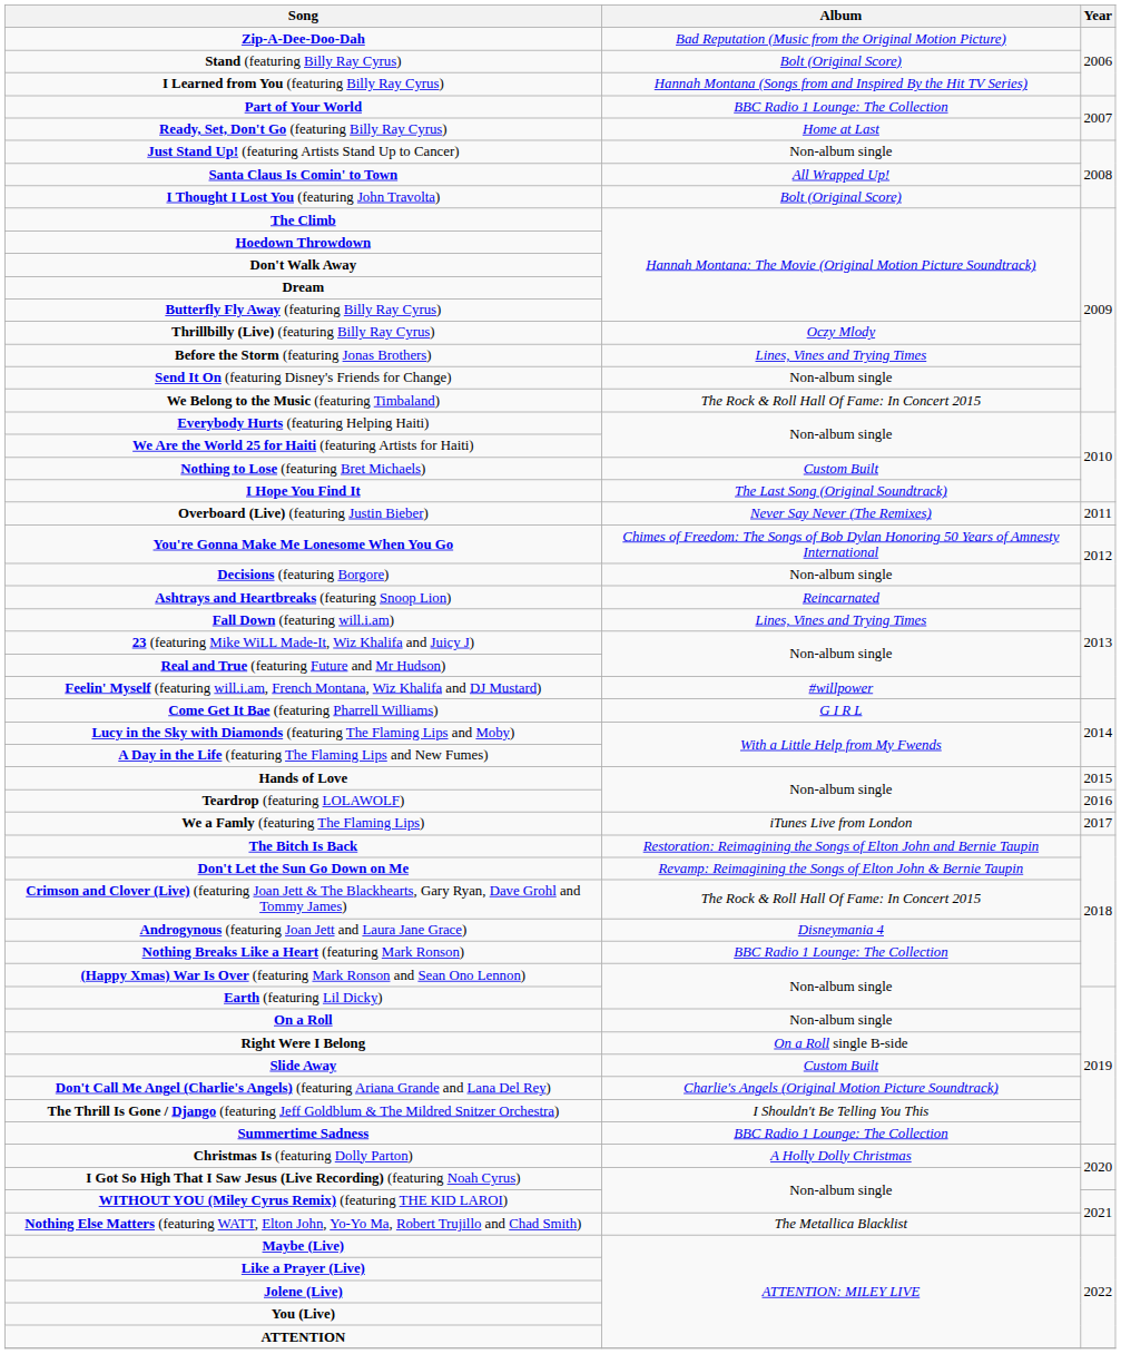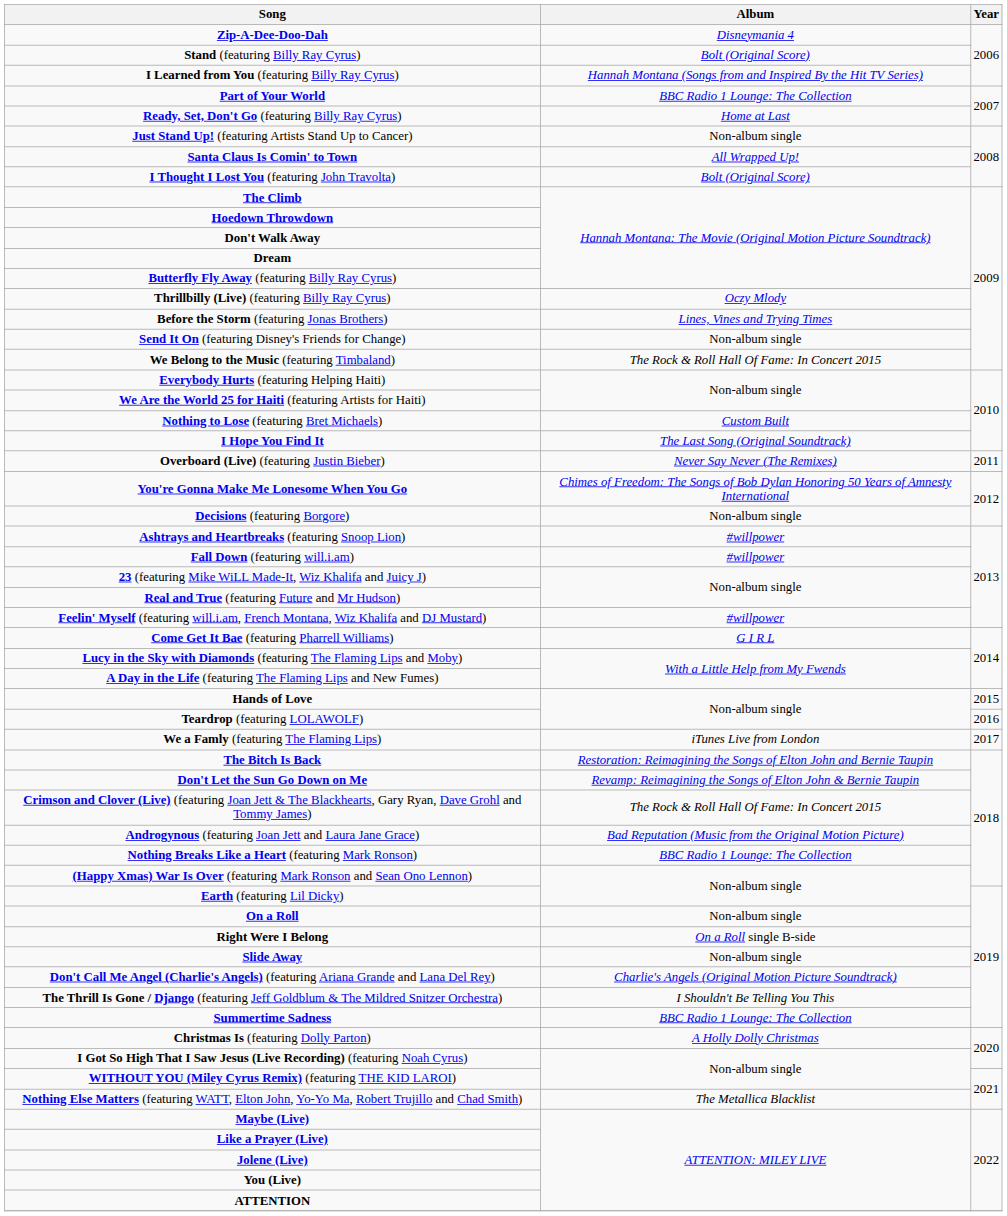Zip-A-Dee-Doo-Dah | Album: Bad Reputation (Music from the Original Motion Picture) -> Disneymania 4
Ashtrays and Heartbreaks (featuring Snoop Lion) | Album: Reincarnated -> #willpower
Fall Down (featuring will.i.am) | Album: Lines, Vines and Trying Times -> #willpower
Androgynous (featuring Joan Jett and Laura Jane Grace) | Album: Disneymania 4 -> Bad Reputation (Music from the Original Motion Picture)
Slide Away | Album: Custom Built -> Non-album single
